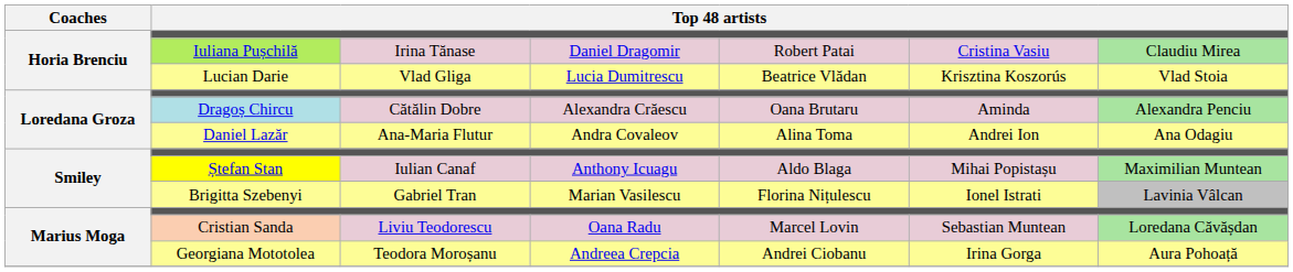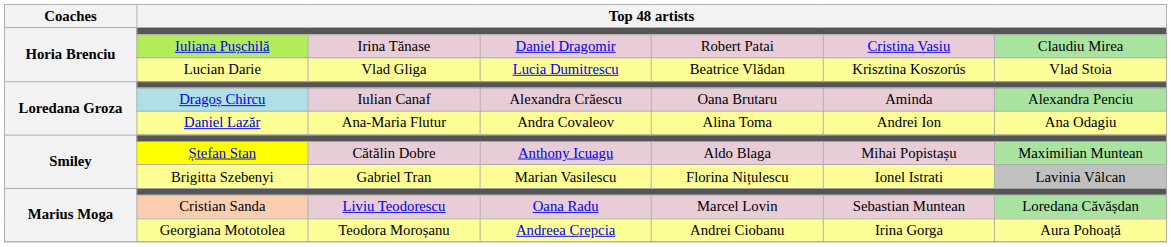Dragoș Chircu | column 3: Cătălin Dobre -> Iulian Canaf
Ștefan Stan | column 3: Iulian Canaf -> Cătălin Dobre
